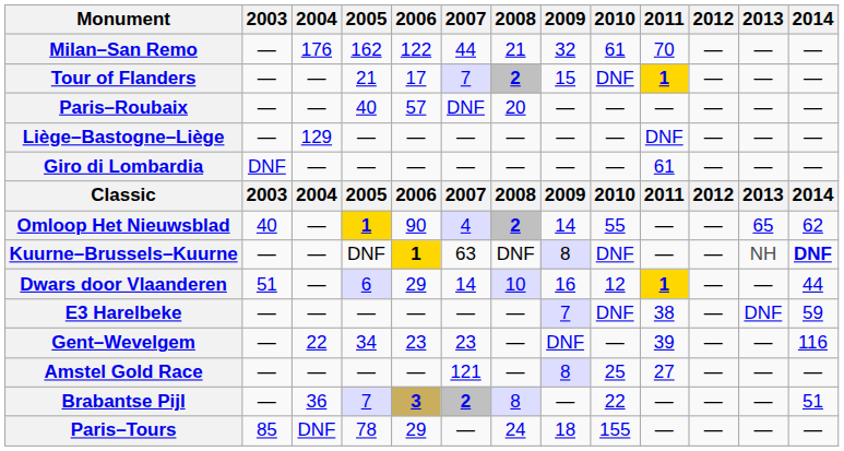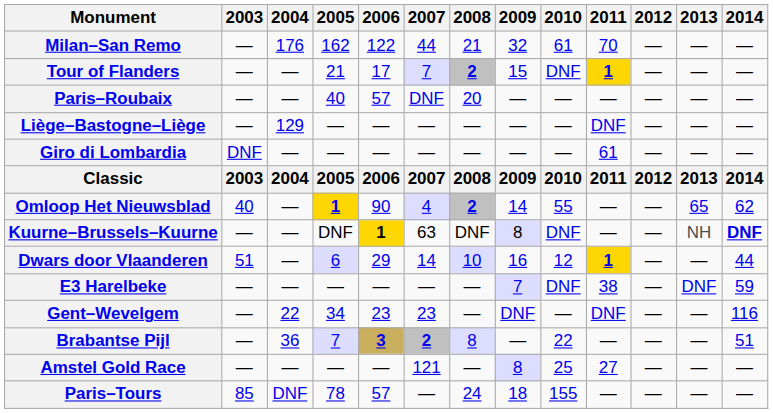Gent–Wevelgem | 2011: 39 -> DNF
rows swapped: Brabantse Pijl <-> Amstel Gold Race
Paris–Tours | 2006: 29 -> 57
